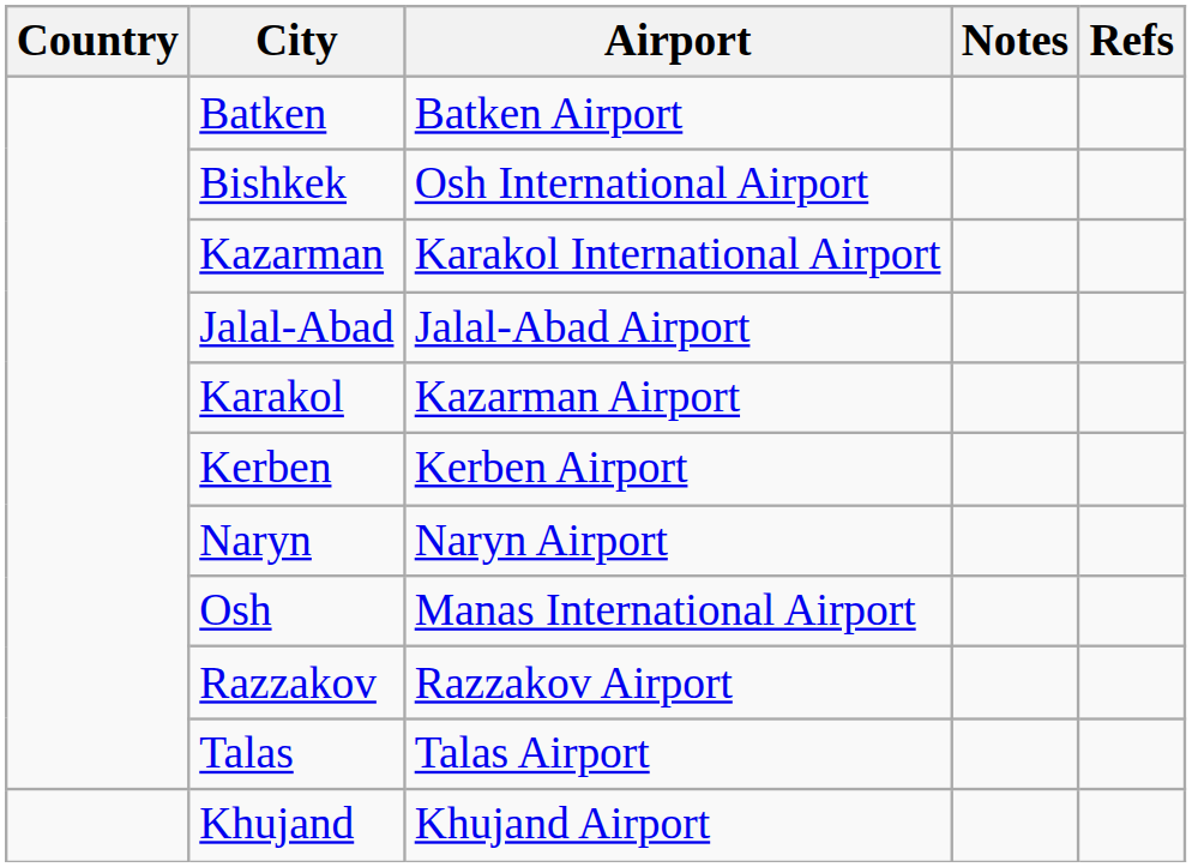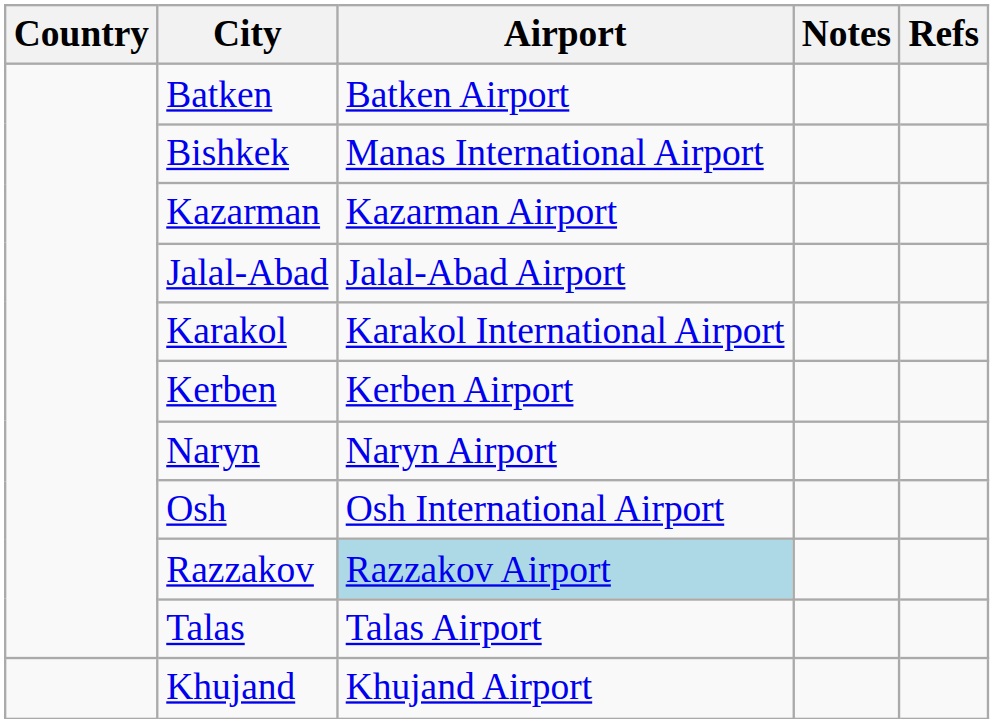Bishkek | Airport: Osh International Airport -> Manas International Airport
Kazarman | Airport: Karakol International Airport -> Kazarman Airport
Karakol | Airport: Kazarman Airport -> Karakol International Airport
Osh | Airport: Manas International Airport -> Osh International Airport
Razzakov | Airport: no background -> lightblue background
